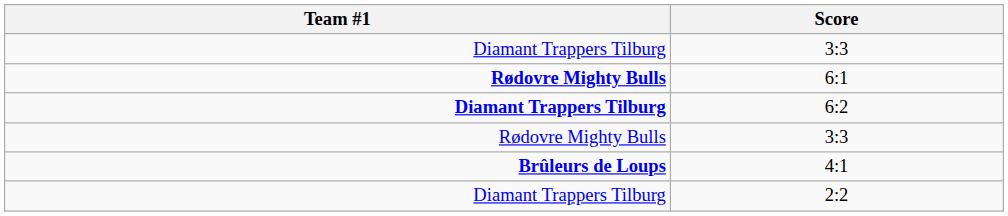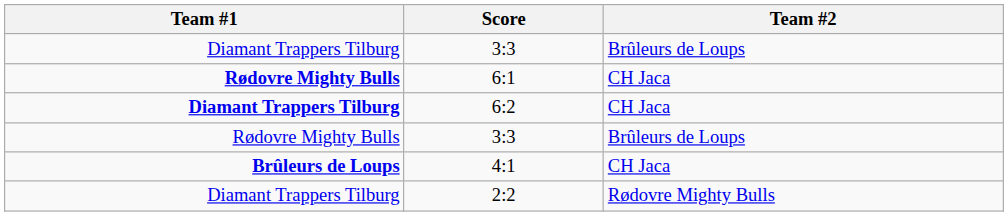+ column: Team #2 | Brûleurs de Loups | CH Jaca | CH Jaca | Brûleurs de Loups | CH Jaca | Rødovre Mighty Bulls
